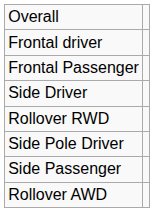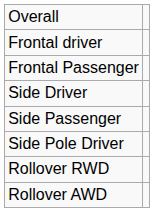rows swapped: Side Passenger <-> Rollover RWD
